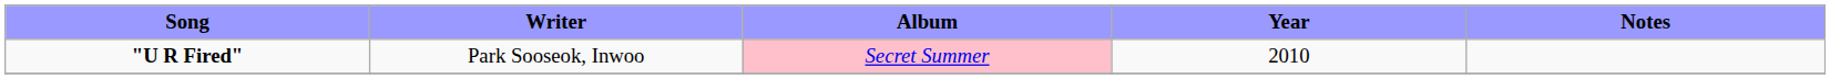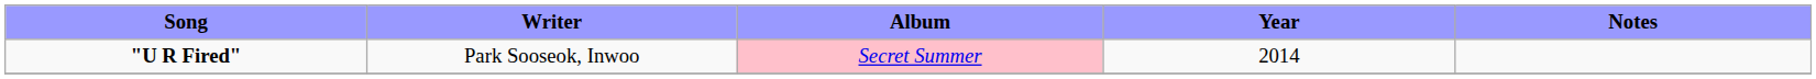"U R Fired" | Year: 2010 -> 2014
